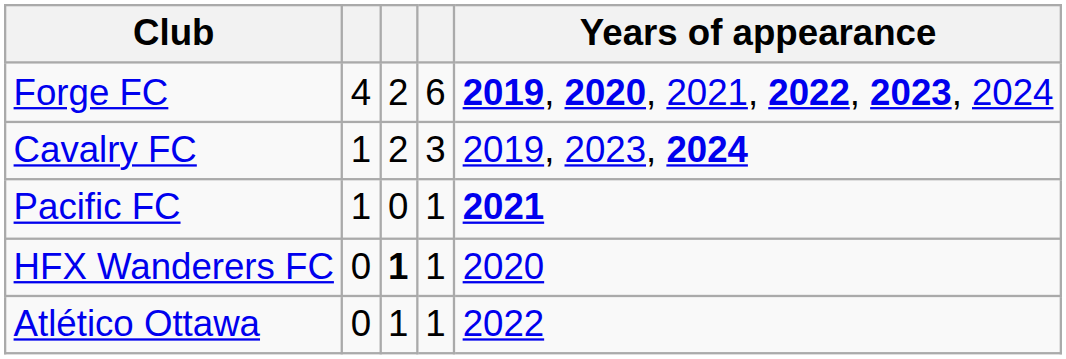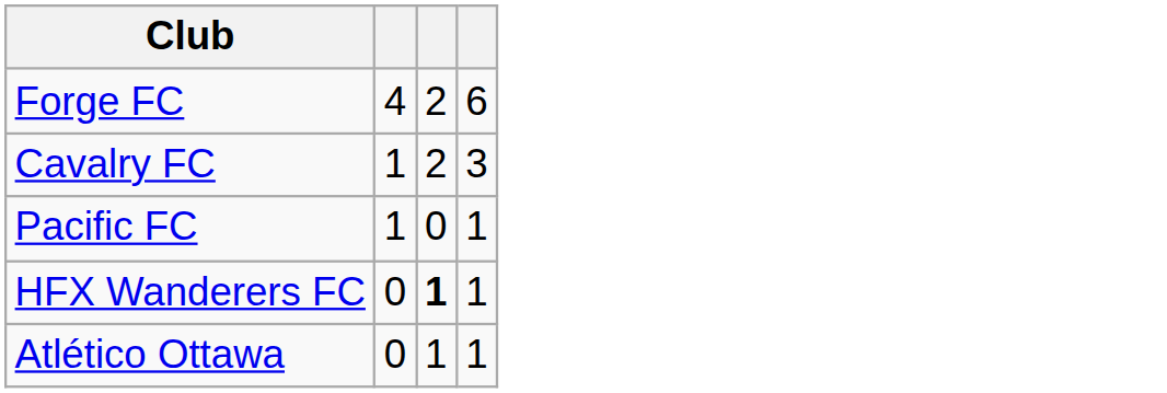- column: Years of appearance | 2019, 2020, 2021, 2022, 2023, 2024 | 2019, 2023, 2024 | 2021 | 2020 | 2022
